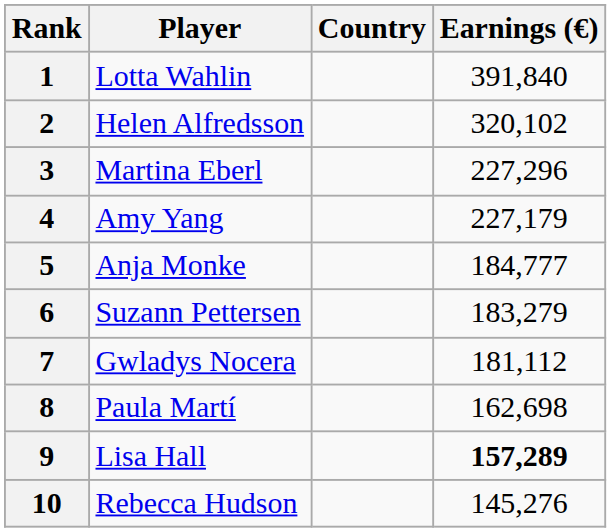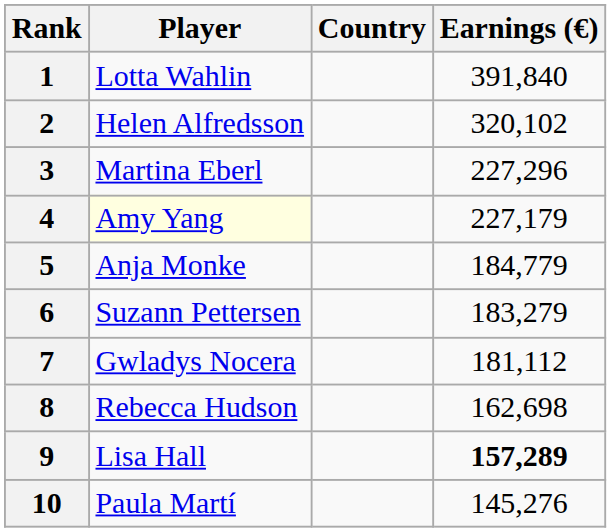4 | Player: no background -> lightyellow background
5 | Earnings (€): 184,777 -> 184,779
8 | Player: Paula Martí -> Rebecca Hudson
10 | Player: Rebecca Hudson -> Paula Martí
